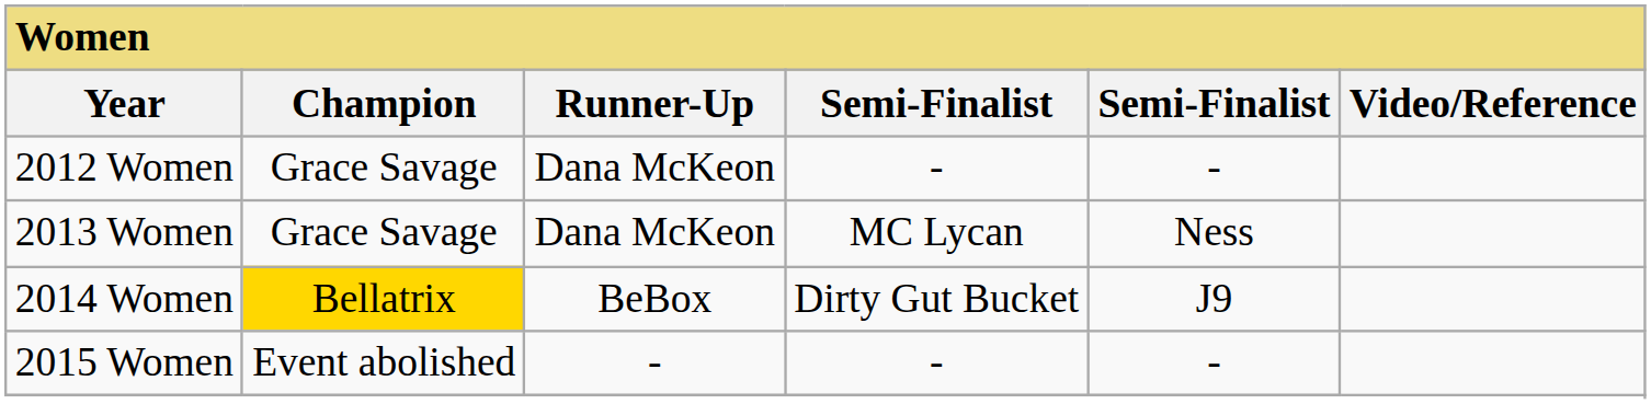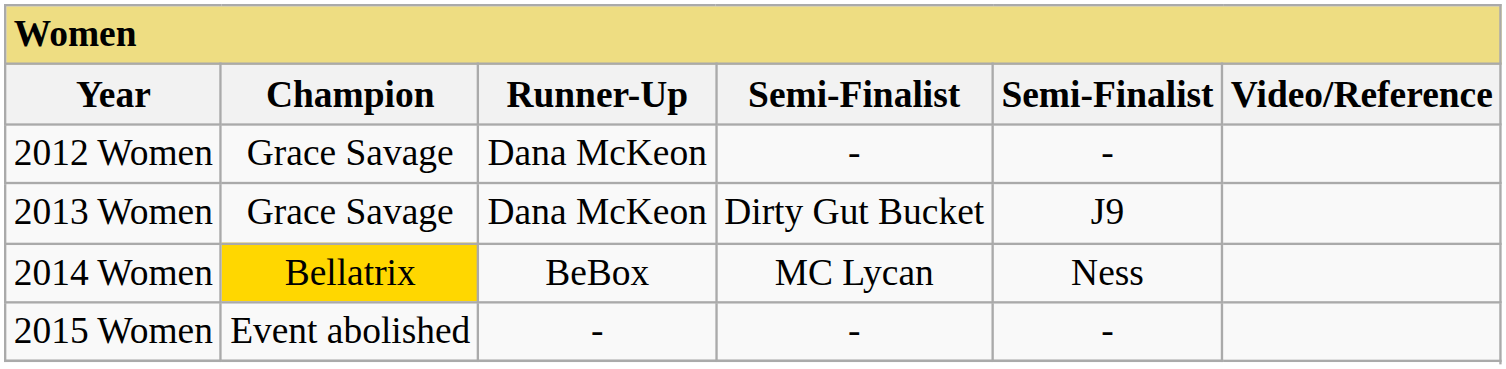2013 Women | column 4: MC Lycan -> Dirty Gut Bucket
2013 Women | column 5: Ness -> J9
2014 Women | column 4: Dirty Gut Bucket -> MC Lycan
2014 Women | column 5: J9 -> Ness
